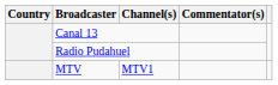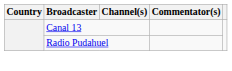- row: MTV | MTV1
